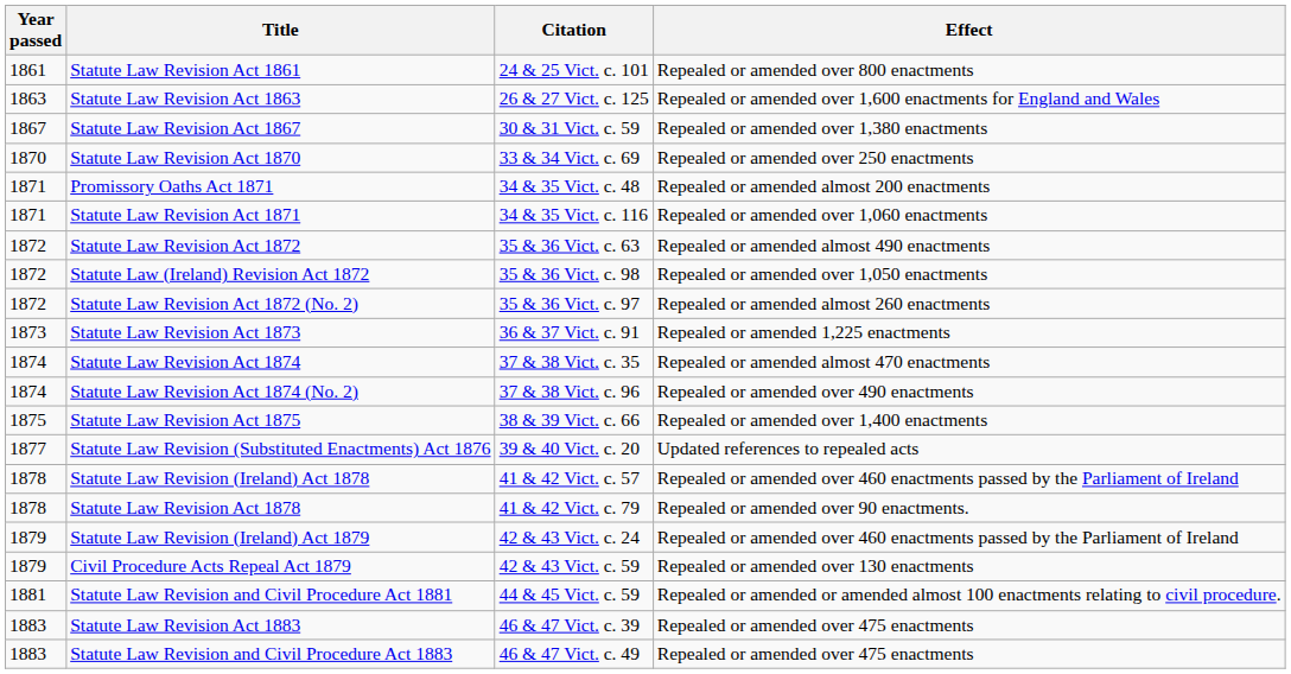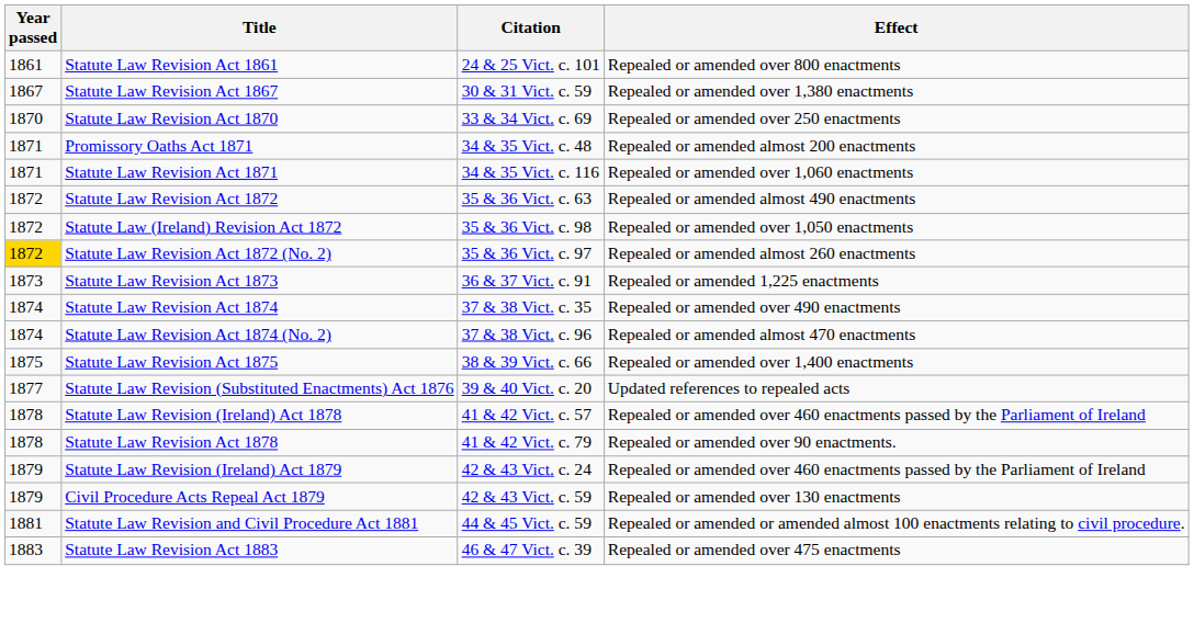- row: 1863 | Statute Law Revision Act 1863 | 26 & 27 Vict. c. 125 | Repealed or amended over 1,600 enactments for England and Wales
Statute Law Revision Act 1872 (No. 2) | Year passed: no background -> gold background
Statute Law Revision Act 1874 | Effect: Repealed or amended almost 470 enactments -> Repealed or amended over 490 enactments
Statute Law Revision Act 1874 (No. 2) | Effect: Repealed or amended over 490 enactments -> Repealed or amended almost 470 enactments
- row: 1883 | Statute Law Revision and Civil Procedure Act 1883 | 46 & 47 Vict. c. 49 | Repealed or amended over 475 enactments
